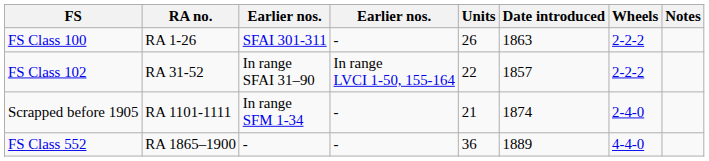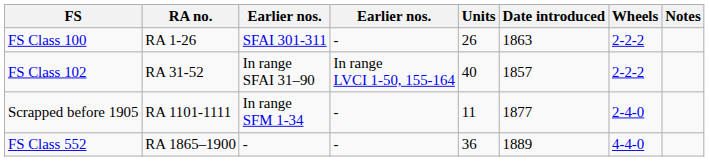FS Class 102 | Units: 22 -> 40
Scrapped before 1905 | Units: 21 -> 11
Scrapped before 1905 | Date introduced: 1874 -> 1877
